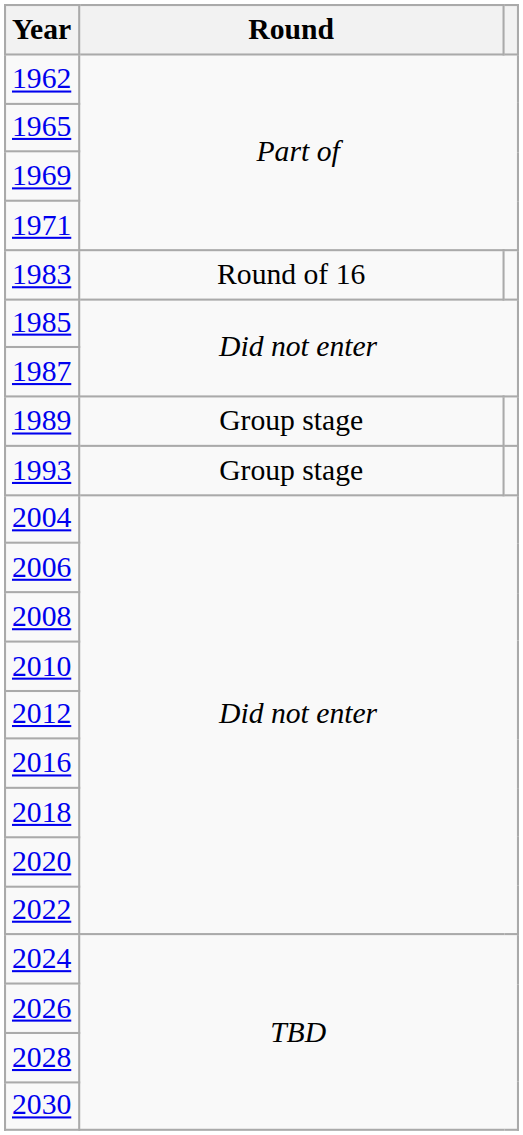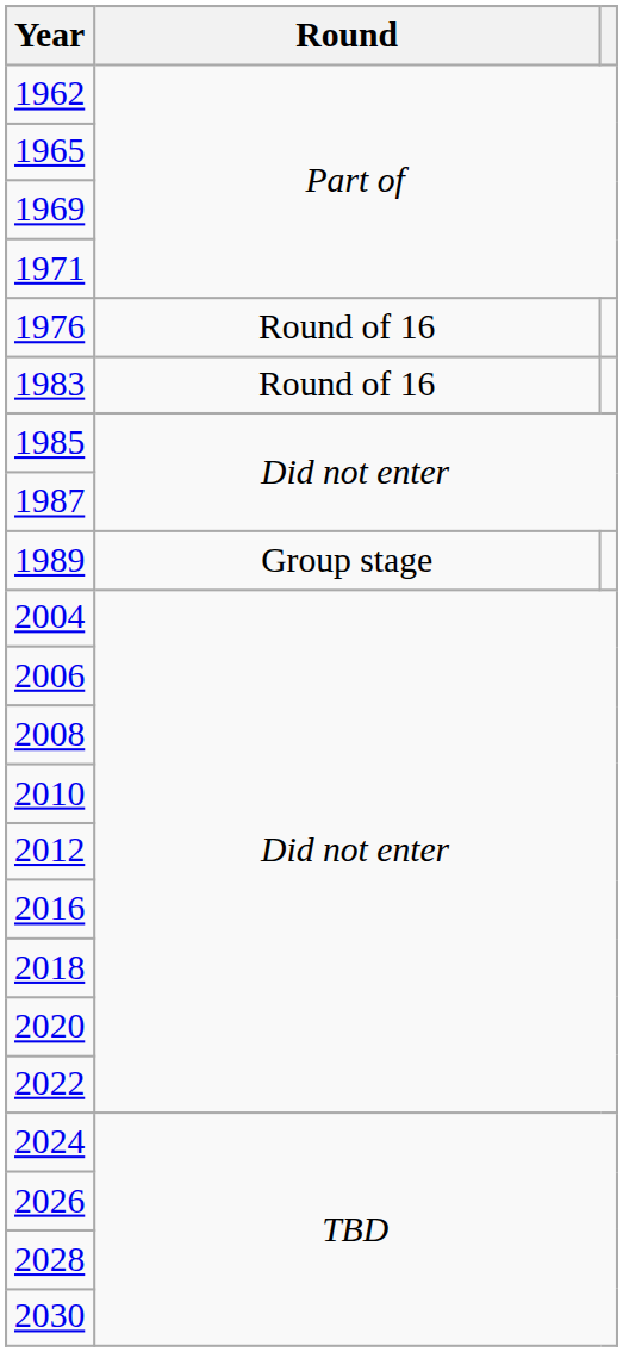+ row: 1976 | Round of 16
- row: 1993 | Group stage
